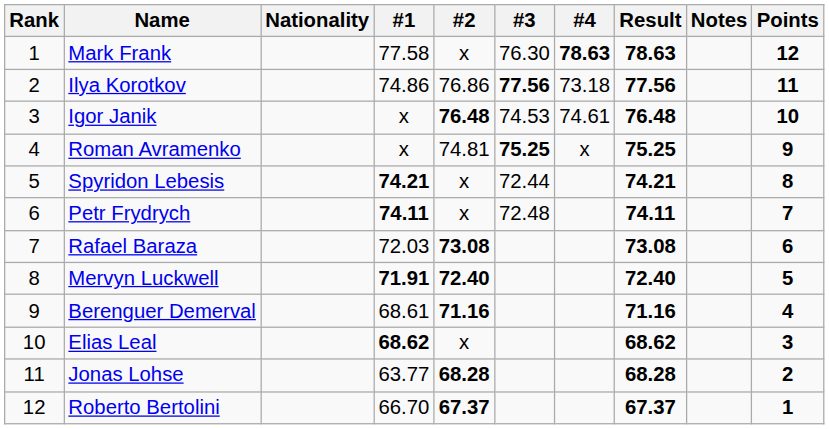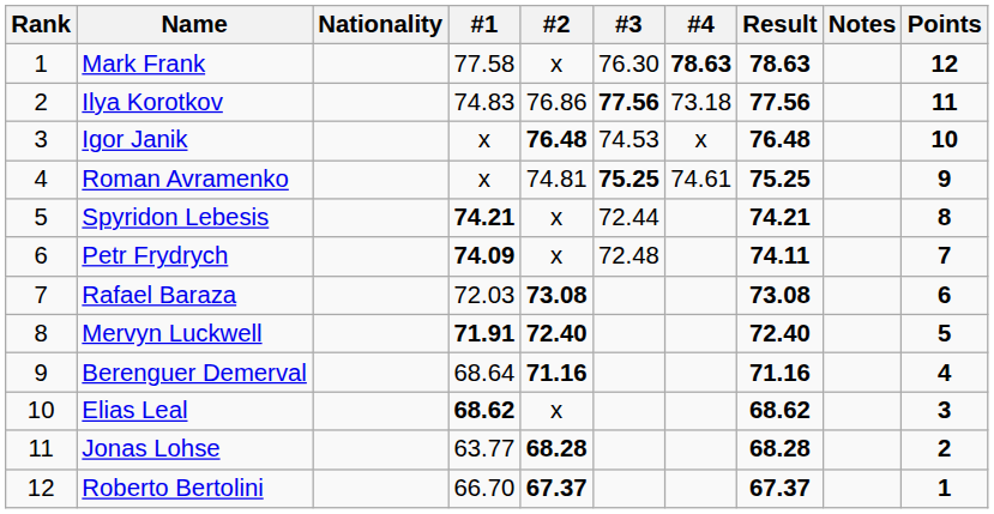Ilya Korotkov | #1: 74.86 -> 74.83
Igor Janik | #4: 74.61 -> x
Roman Avramenko | #4: x -> 74.61
Petr Frydrych | #1: 74.11 -> 74.09
Berenguer Demerval | #1: 68.61 -> 68.64
